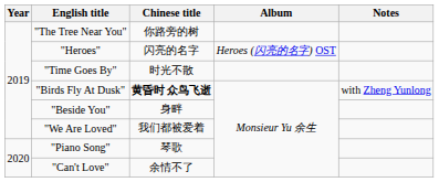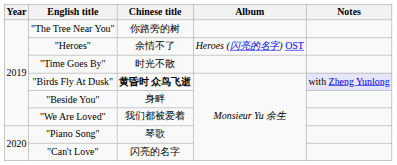"Heroes" | Chinese title: 闪亮的名字 -> 余情不了
"Birds Fly At Dusk" | Notes: no background -> lavender background
"Can't Love" | Chinese title: 余情不了 -> 闪亮的名字
